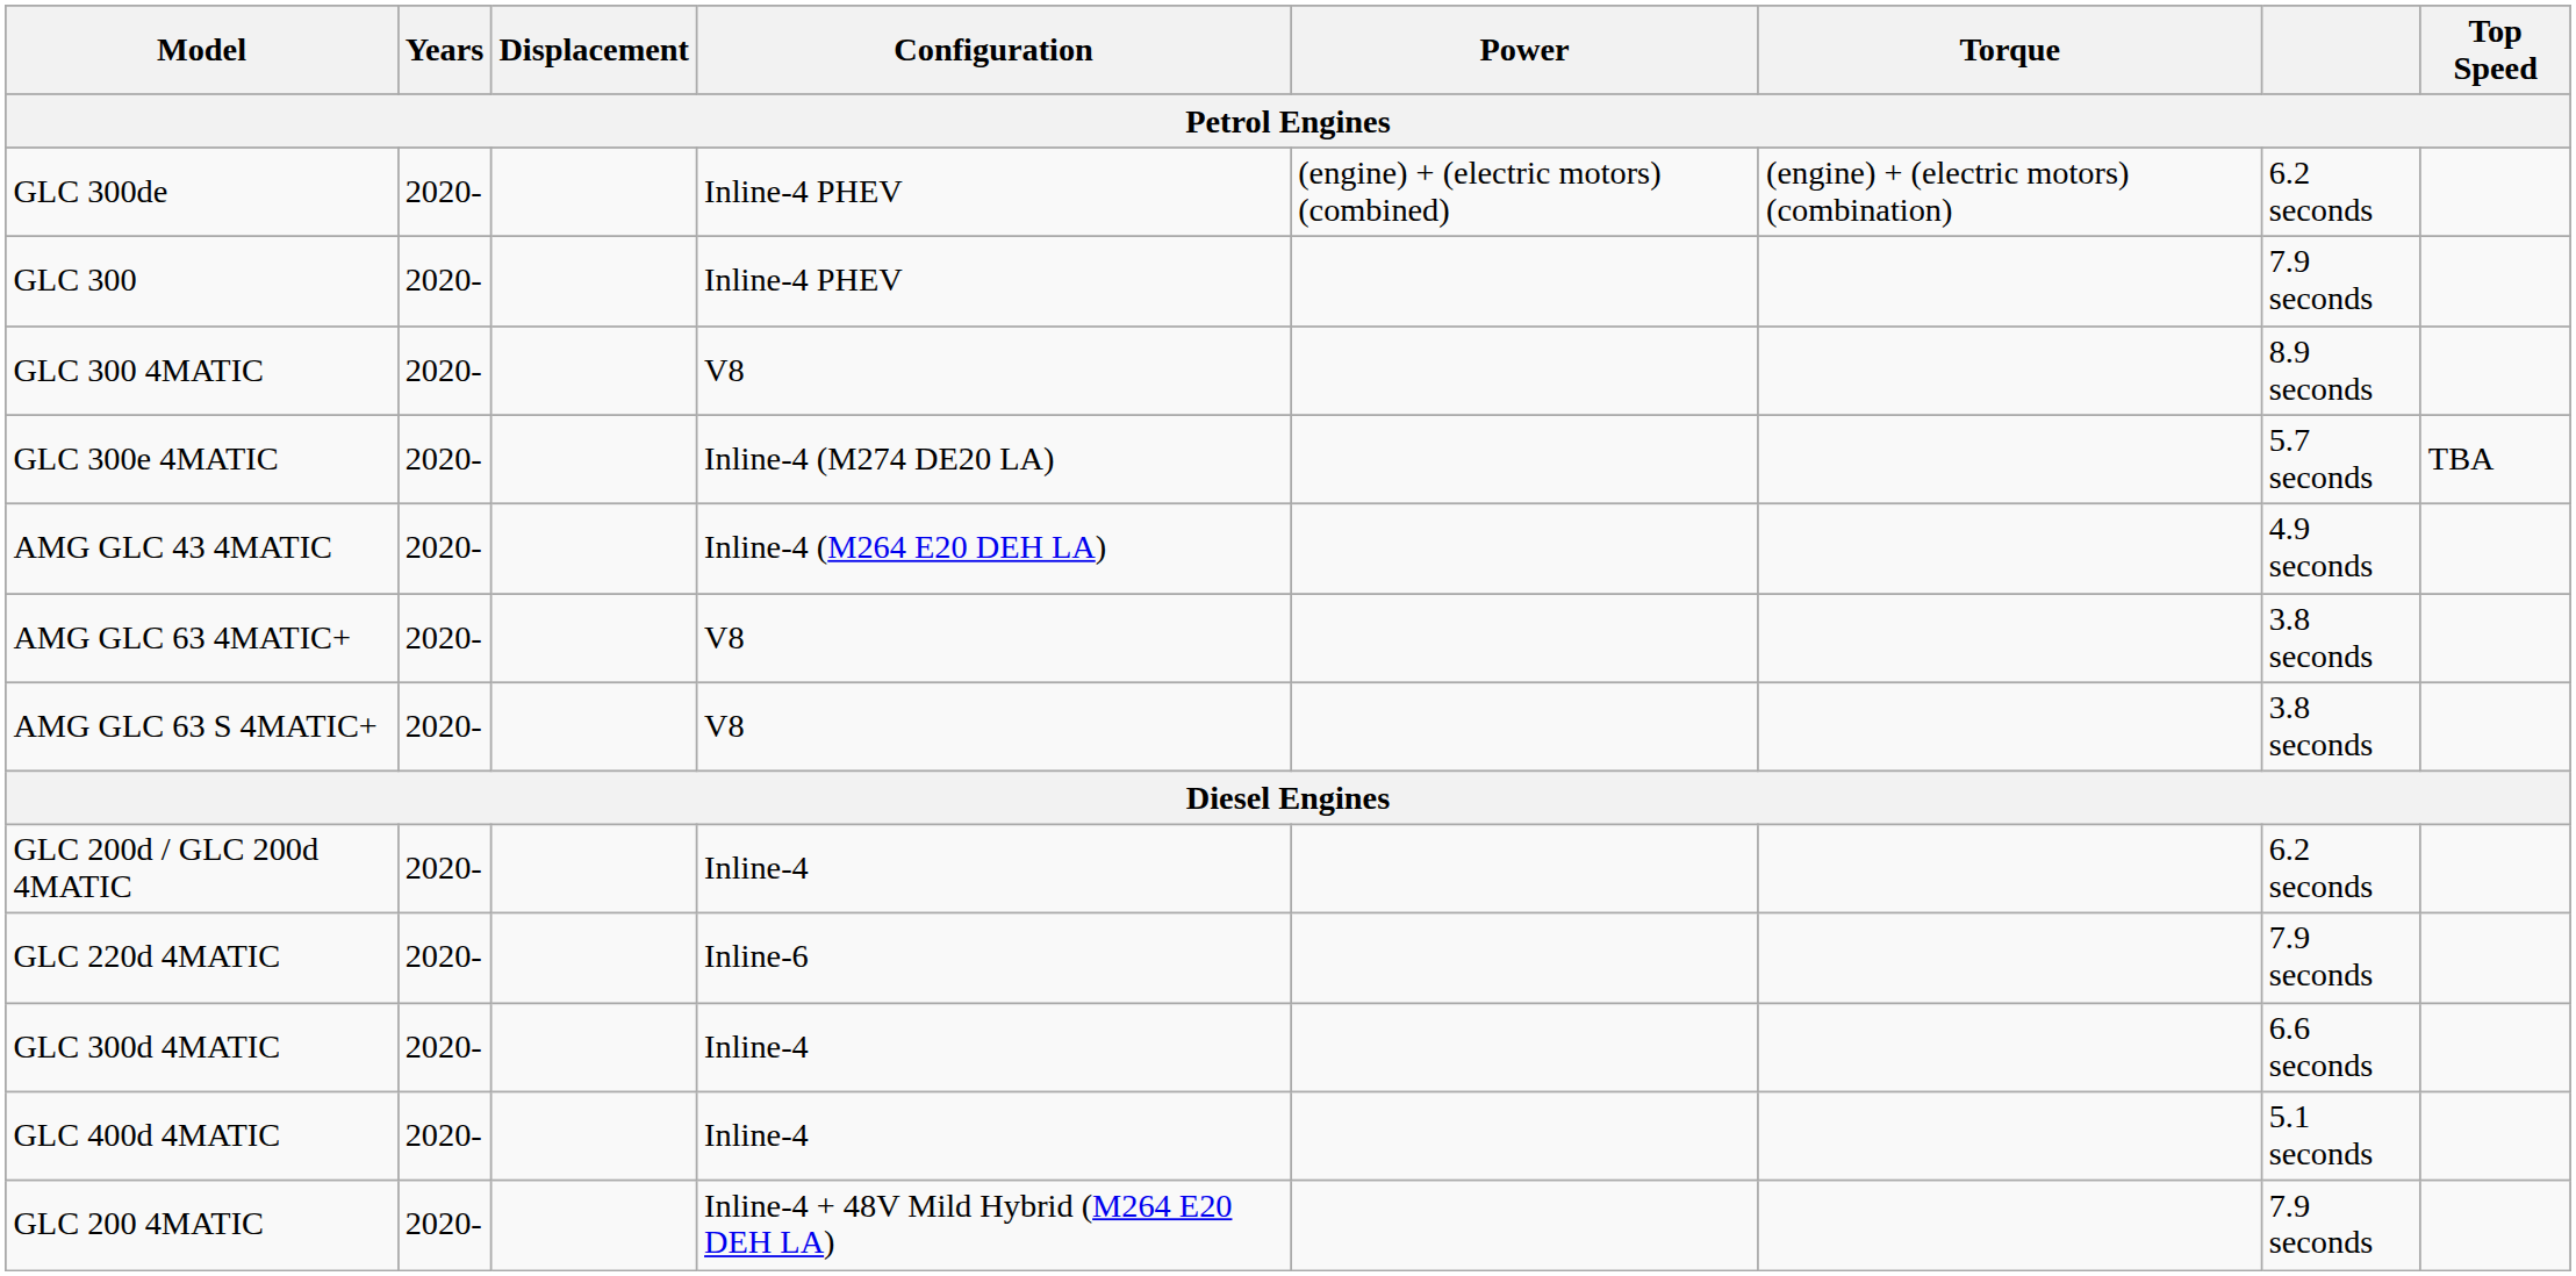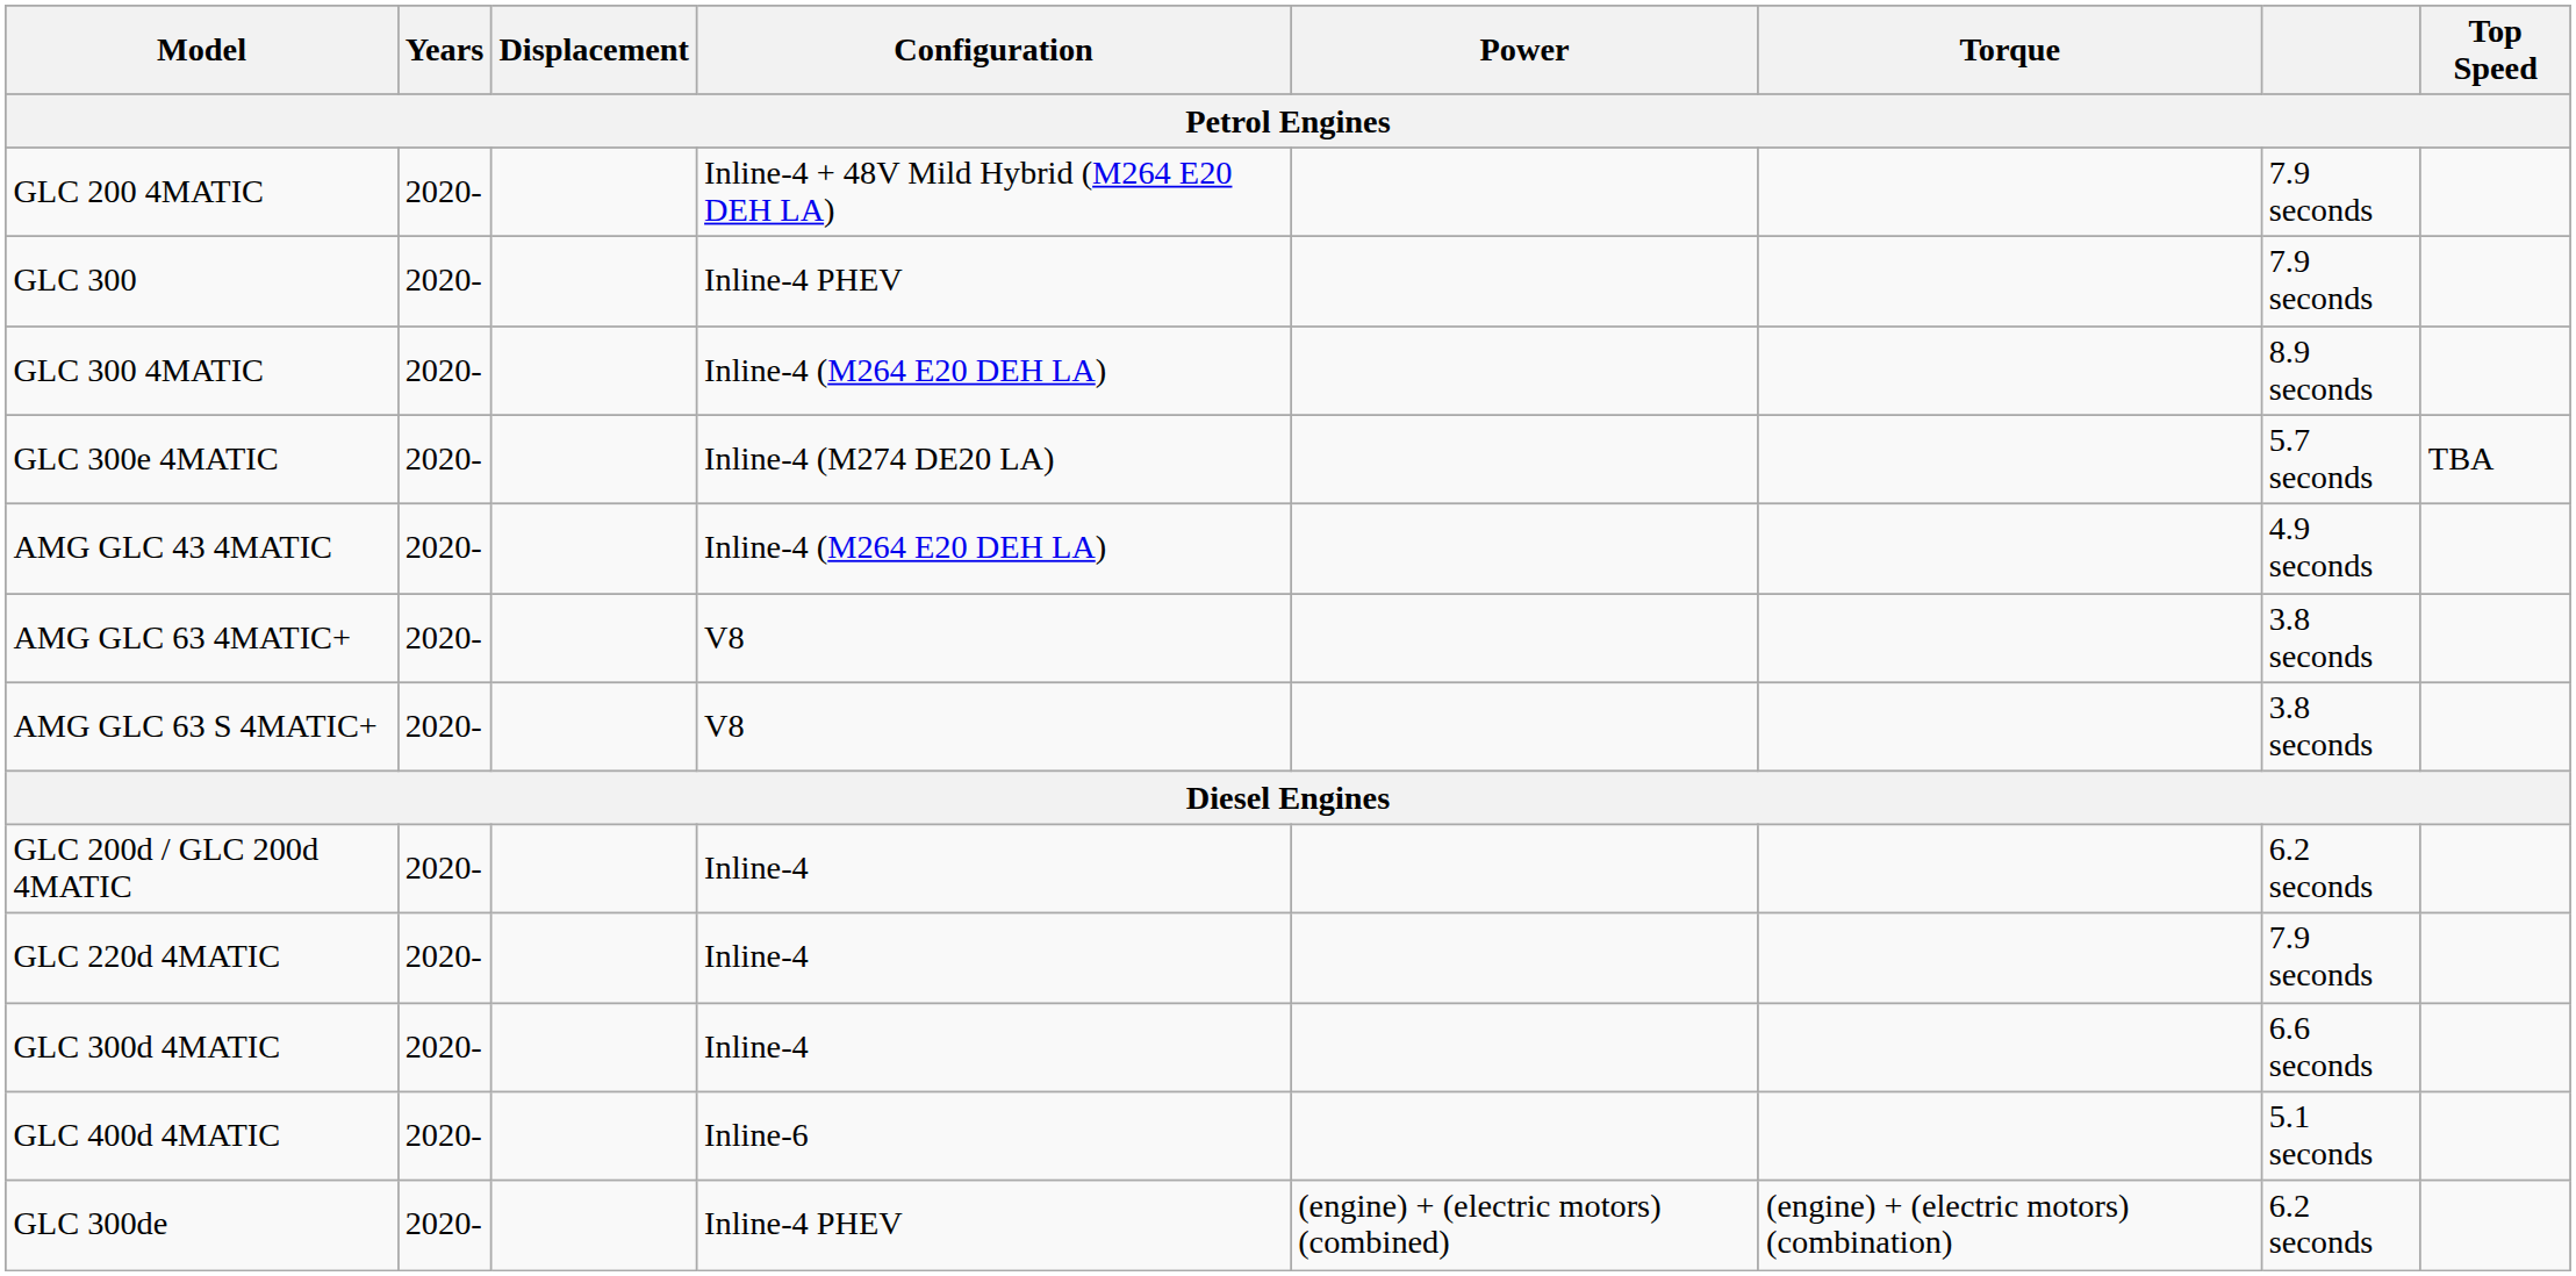rows swapped: GLC 200 4MATIC <-> GLC 300de
GLC 300 4MATIC | Configuration: V8 -> Inline-4 (M264 E20 DEH LA)
GLC 220d 4MATIC | Configuration: Inline-6 -> Inline-4
GLC 400d 4MATIC | Configuration: Inline-4 -> Inline-6
